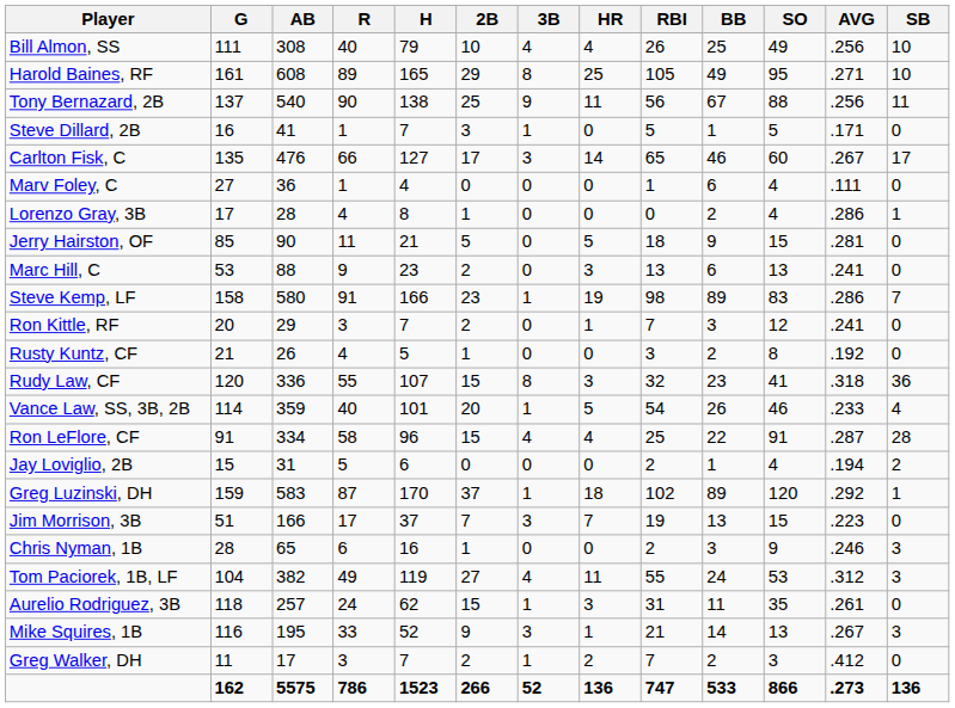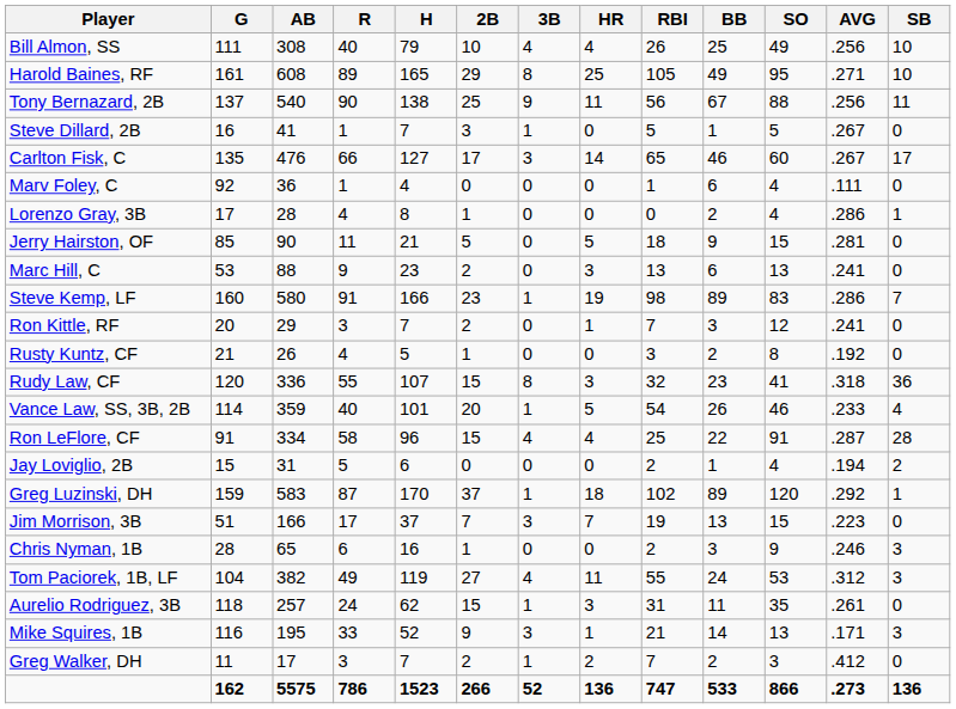Steve Dillard, 2B | AVG: .171 -> .267
Marv Foley, C | G: 27 -> 92
Steve Kemp, LF | G: 158 -> 160
Mike Squires, 1B | AVG: .267 -> .171
